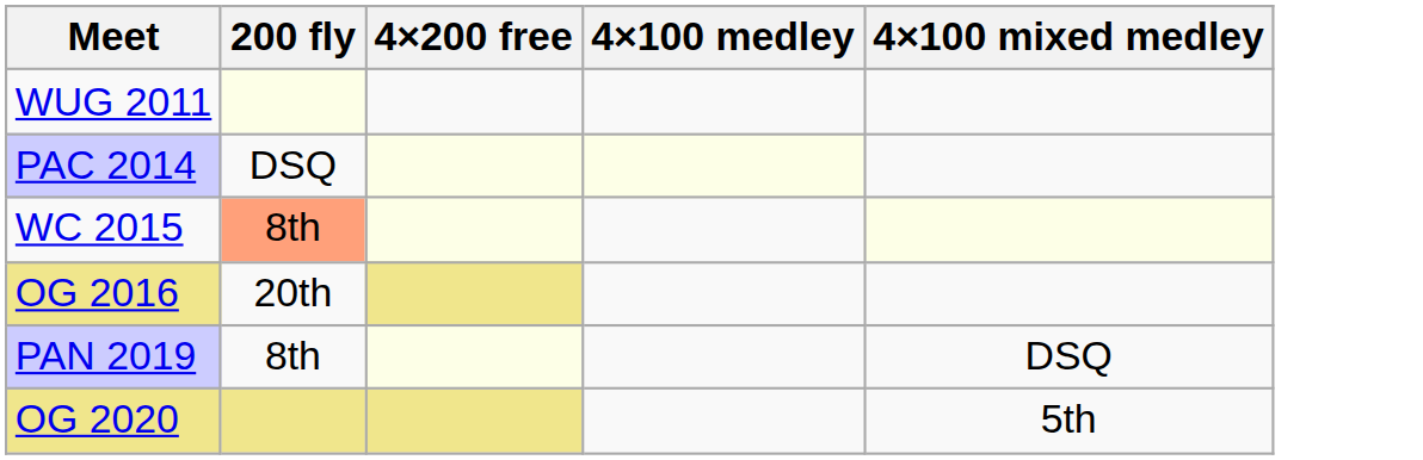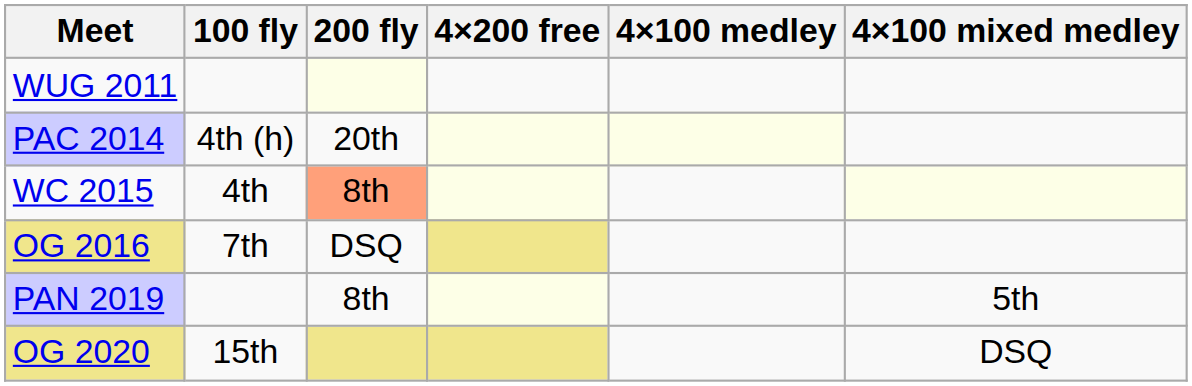+ column: 100 fly | 4th (h) | 4th | 7th | 15th
PAC 2014 | 200 fly: DSQ -> 20th
OG 2016 | 200 fly: 20th -> DSQ
PAN 2019 | 4×100 mixed medley: DSQ -> 5th
OG 2020 | 4×100 mixed medley: 5th -> DSQ
